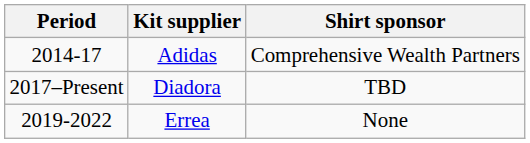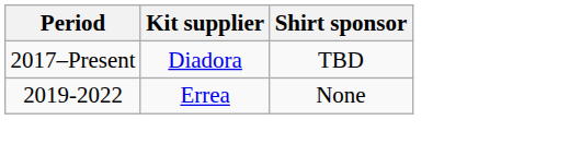- row: 2014-17 | Adidas | Comprehensive Wealth Partners
